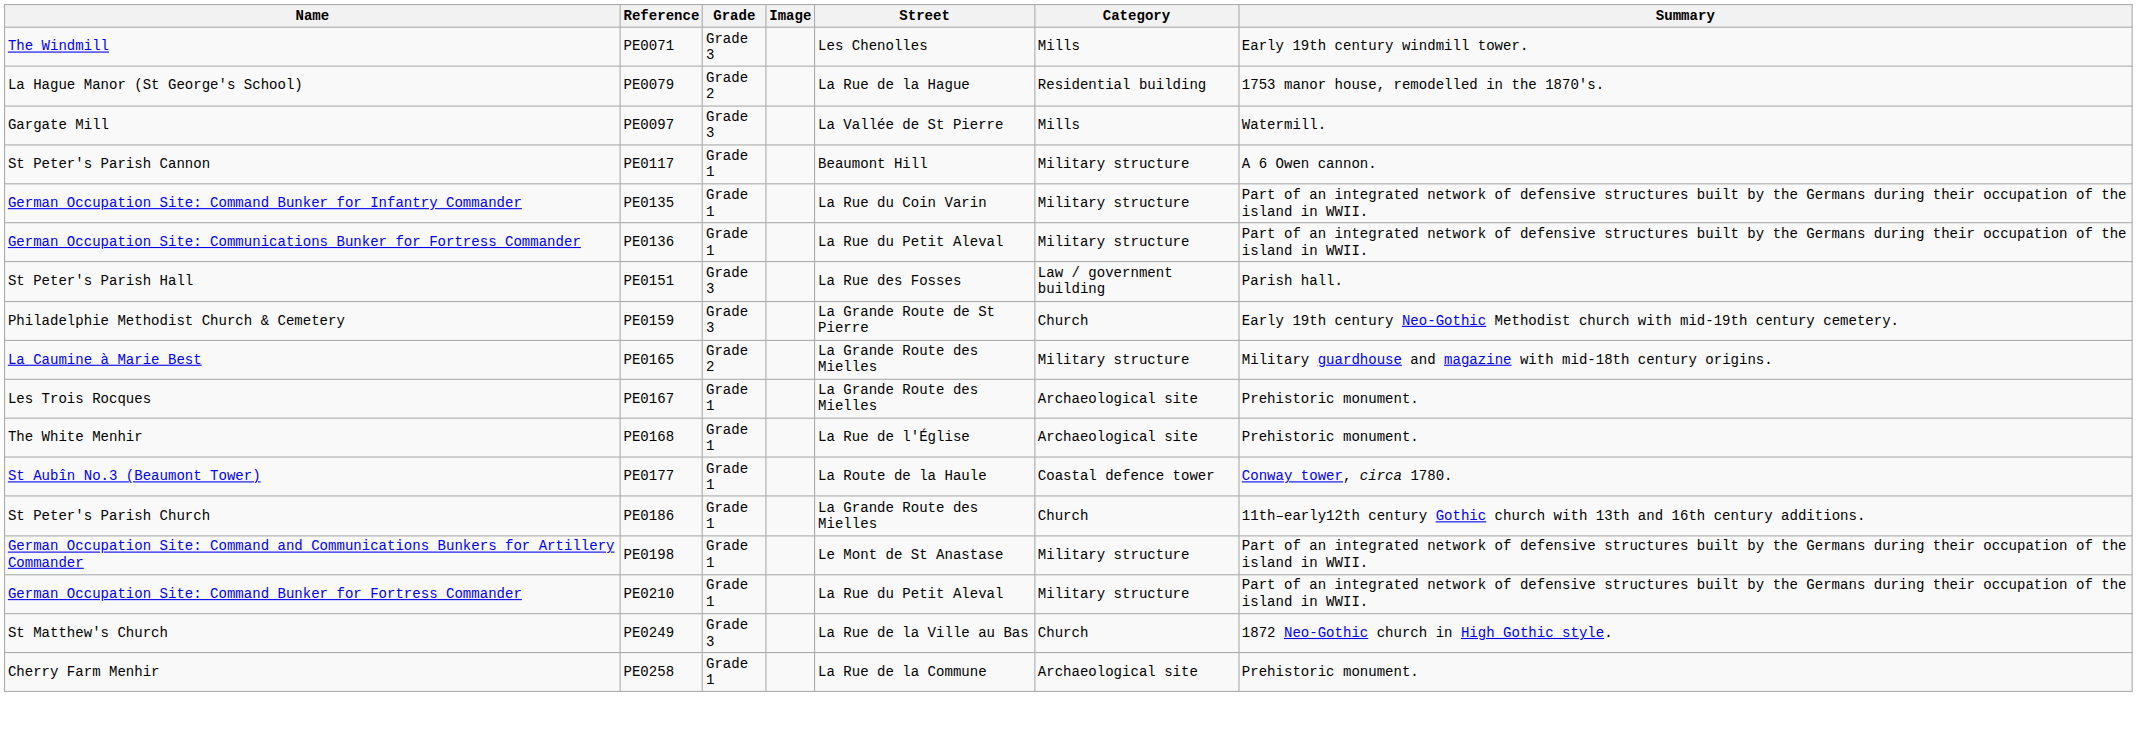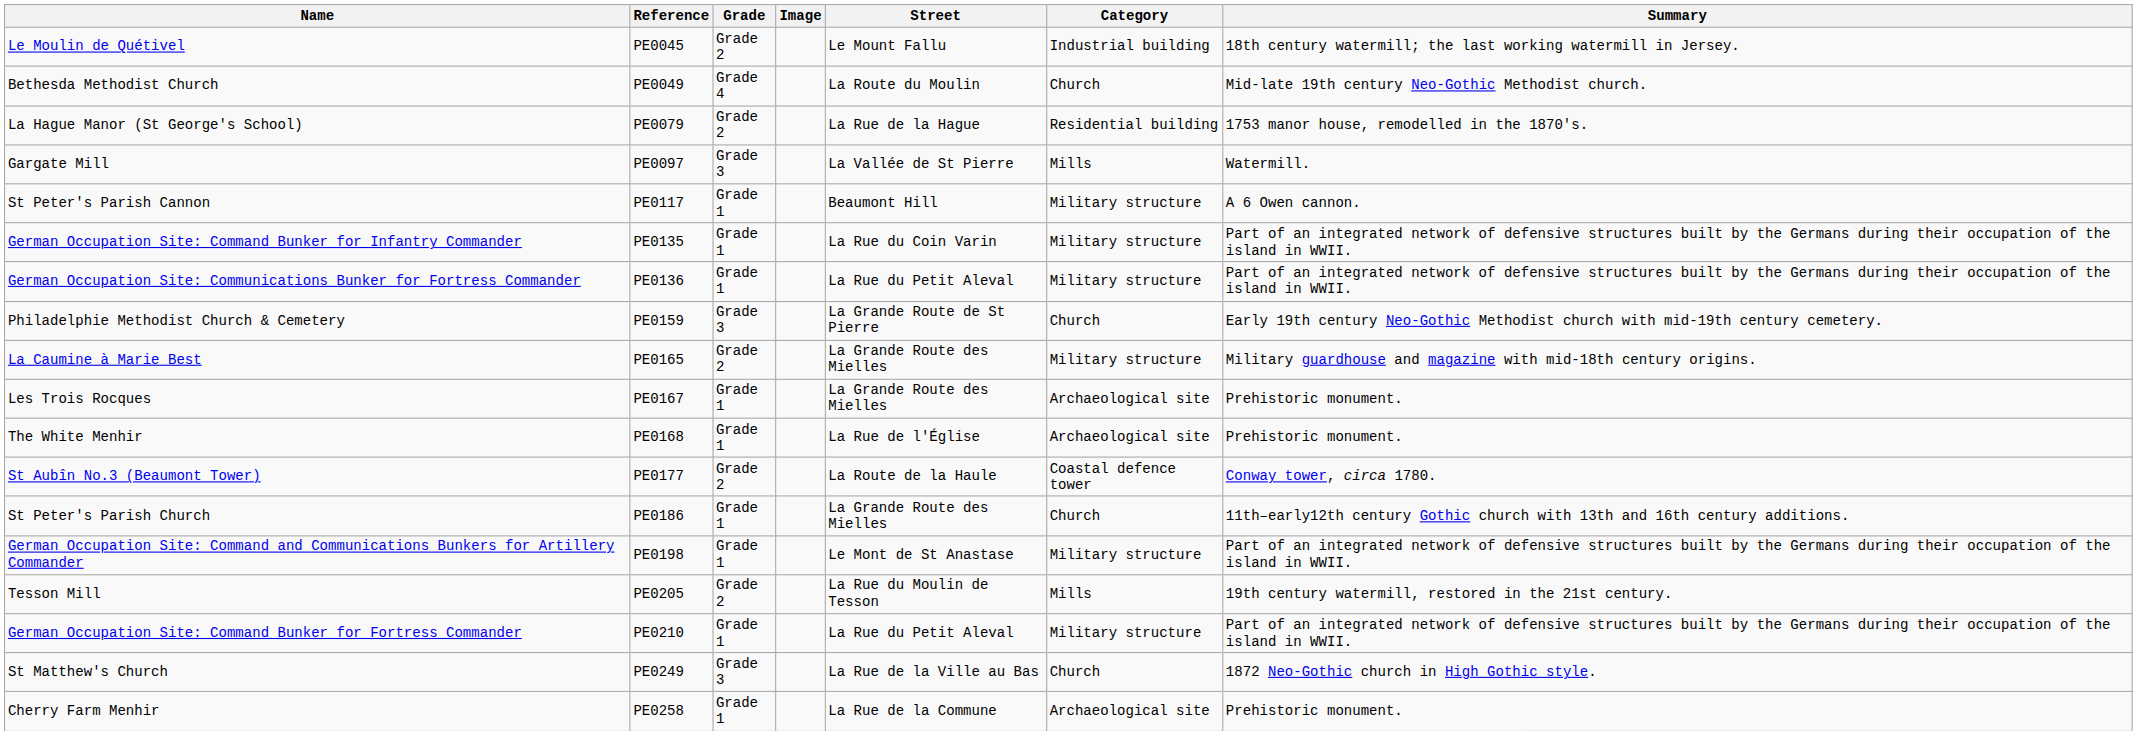+ row: Le Moulin de Quétivel | PE0045 | Grade 2 | Le Mount Fallu | Industrial building | 18th century watermill; the last working watermill in Jersey.
+ row: Bethesda Methodist Church | PE0049 | Grade 4 | La Route du Moulin | Church | Mid-late 19th century Neo-Gothic Methodist church.
- row: The Windmill | PE0071 | Grade 3 | Les Chenolles | Mills | Early 19th century windmill tower.
- row: St Peter's Parish Hall | PE0151 | Grade 3 | La Rue des Fosses | Law / government building | Parish hall.
St Aubîn No.3 (Beaumont Tower) | Grade: Grade 1 -> Grade 2
+ row: Tesson Mill | PE0205 | Grade 2 | La Rue du Moulin de Tesson | Mills | 19th century watermill, restored in the 21st century.
